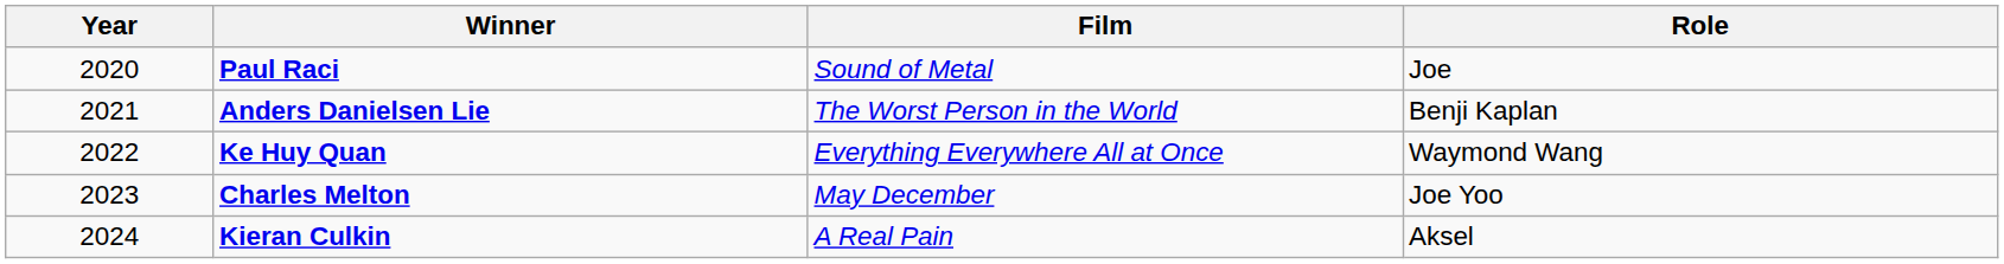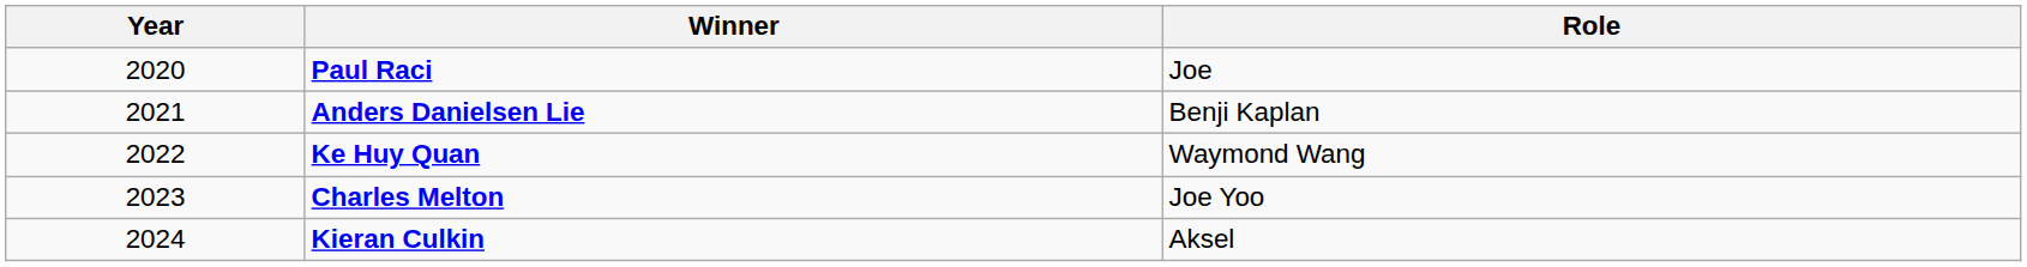- column: Film | Sound of Metal | The Worst Person in the World | Everything Everywhere All at Once | May December | A Real Pain
